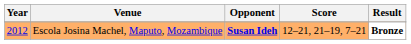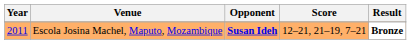Escola Josina Machel, Maputo, Mozambique | Year: 2012 -> 2011
